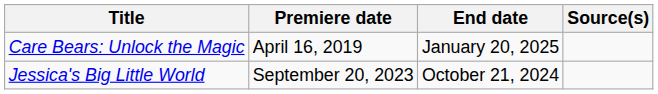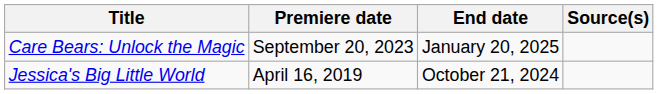Care Bears: Unlock the Magic | Premiere date: April 16, 2019 -> September 20, 2023
Jessica's Big Little World | Premiere date: September 20, 2023 -> April 16, 2019
